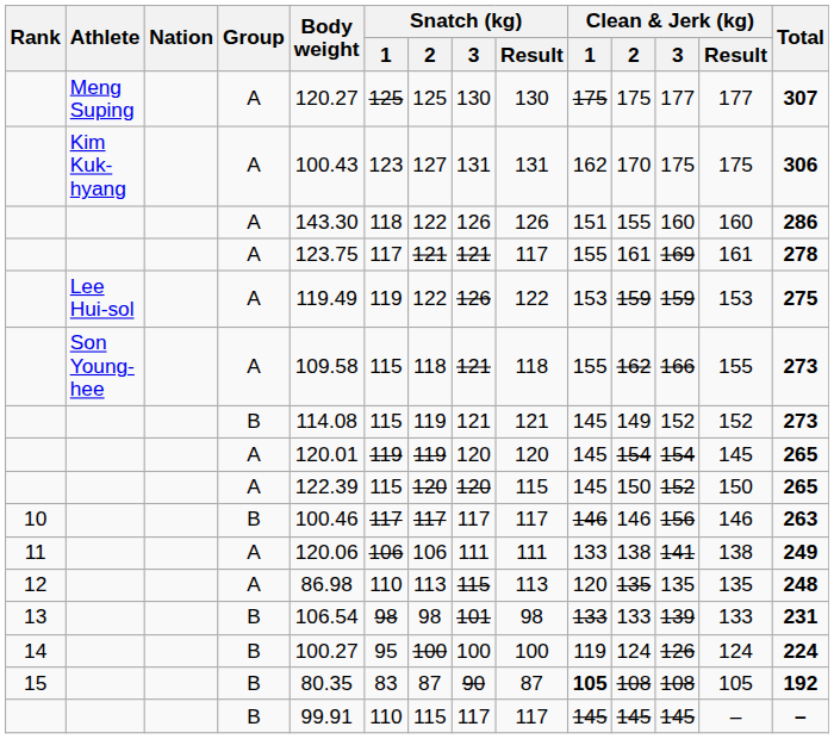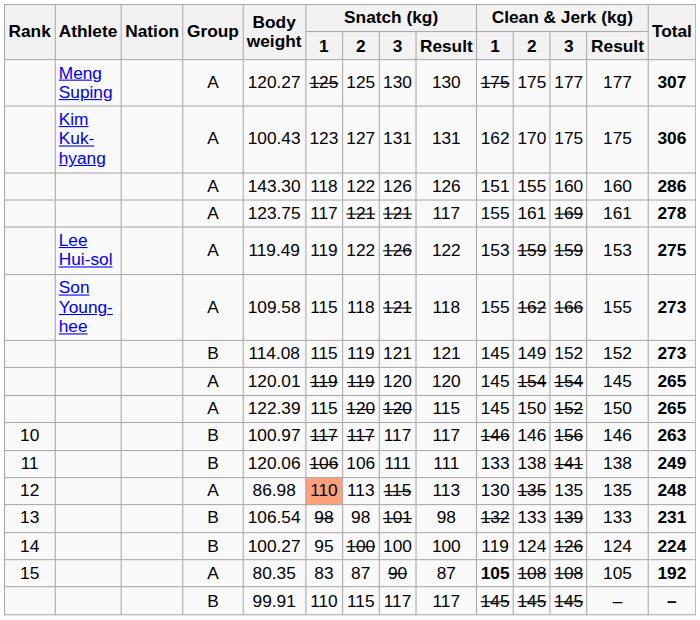10 | Body weight: 100.46 -> 100.97
11 | Group: A -> B
12 | Snatch (kg) / 1: no background -> lightsalmon background
12 | Clean & Jerk (kg) / 1: 120 -> 130
13 | Clean & Jerk (kg) / 1: 133 -> 132
15 | Group: B -> A
